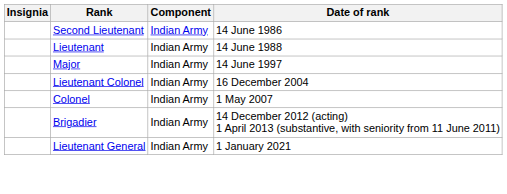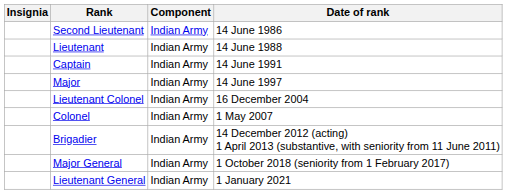+ row: Captain | Indian Army | 14 June 1991
+ row: Major General | Indian Army | 1 October 2018 (seniority from 1 February 2017)
